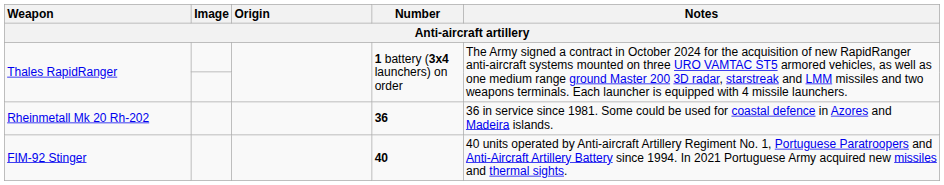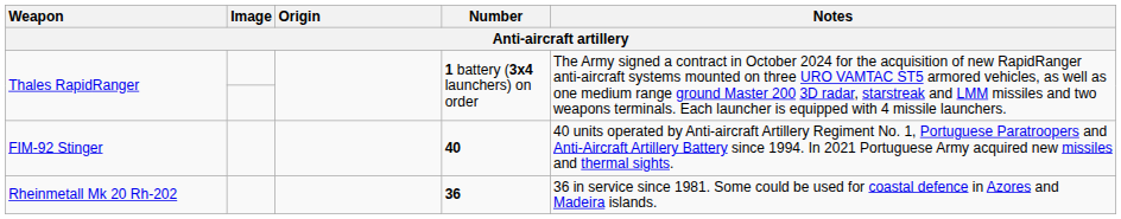rows swapped: FIM-92 Stinger <-> Rheinmetall Mk 20 Rh-202
